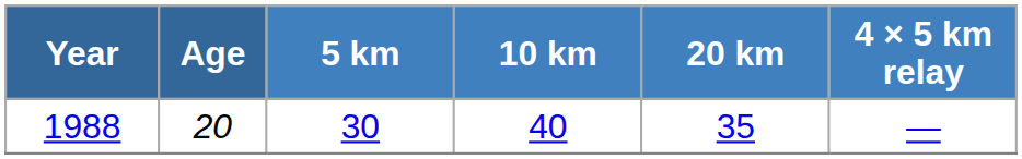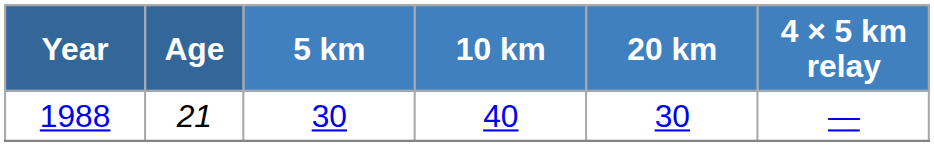1988 | Age: 20 -> 21
1988 | 20 km: 35 -> 30
